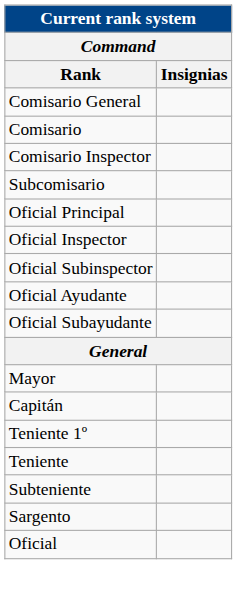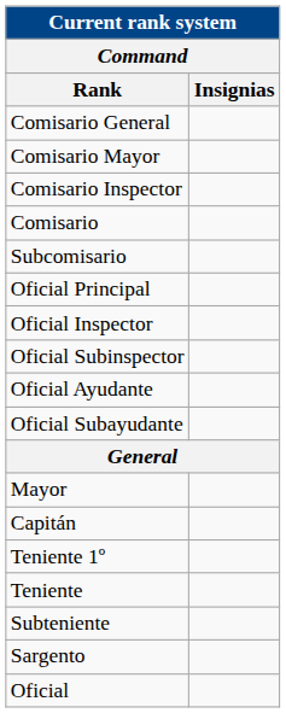+ row: Comisario Mayor
rows swapped: Comisario Inspector <-> Comisario
